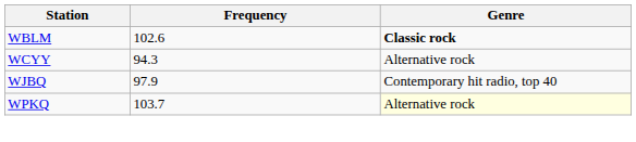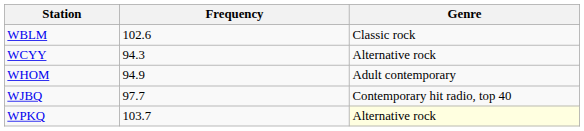WBLM | Genre: bold -> normal
+ row: WHOM | 94.9 | Adult contemporary
WJBQ | Frequency: 97.9 -> 97.7
